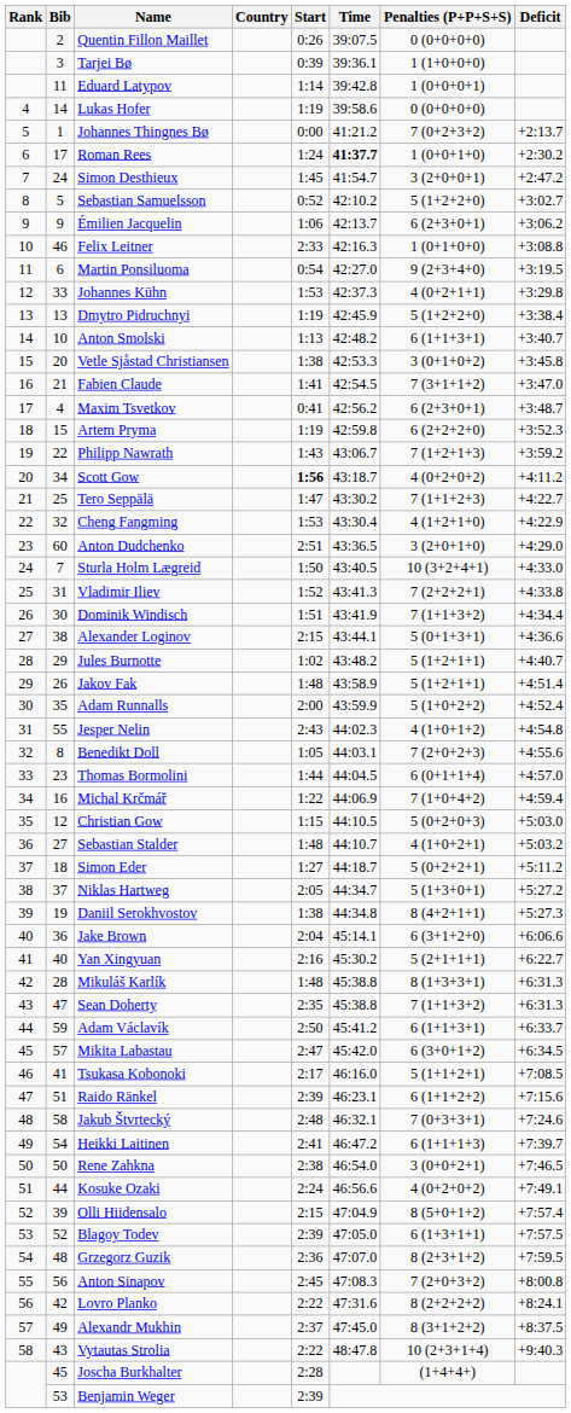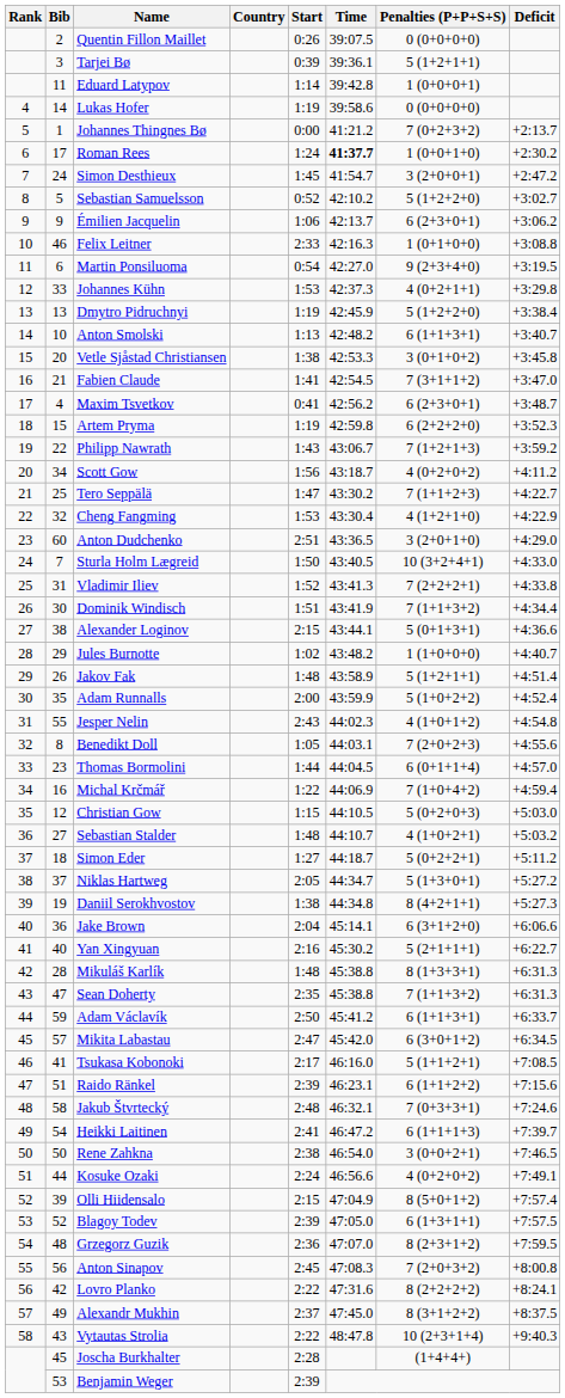Tarjei Bø | Penalties (P+P+S+S): 1 (1+0+0+0) -> 5 (1+2+1+1)
Scott Gow | Start: bold -> normal
Jules Burnotte | Penalties (P+P+S+S): 5 (1+2+1+1) -> 1 (1+0+0+0)
